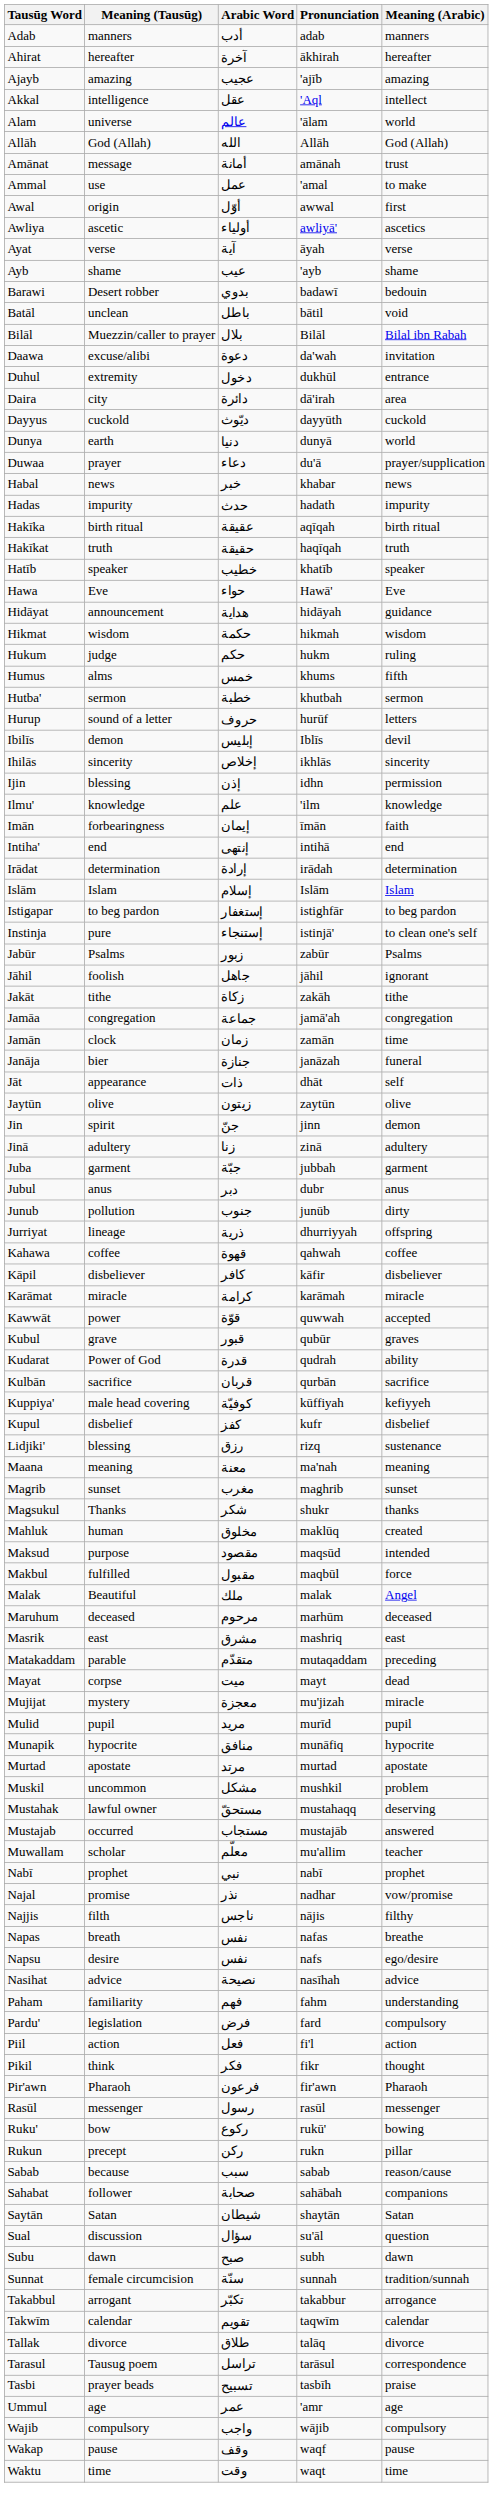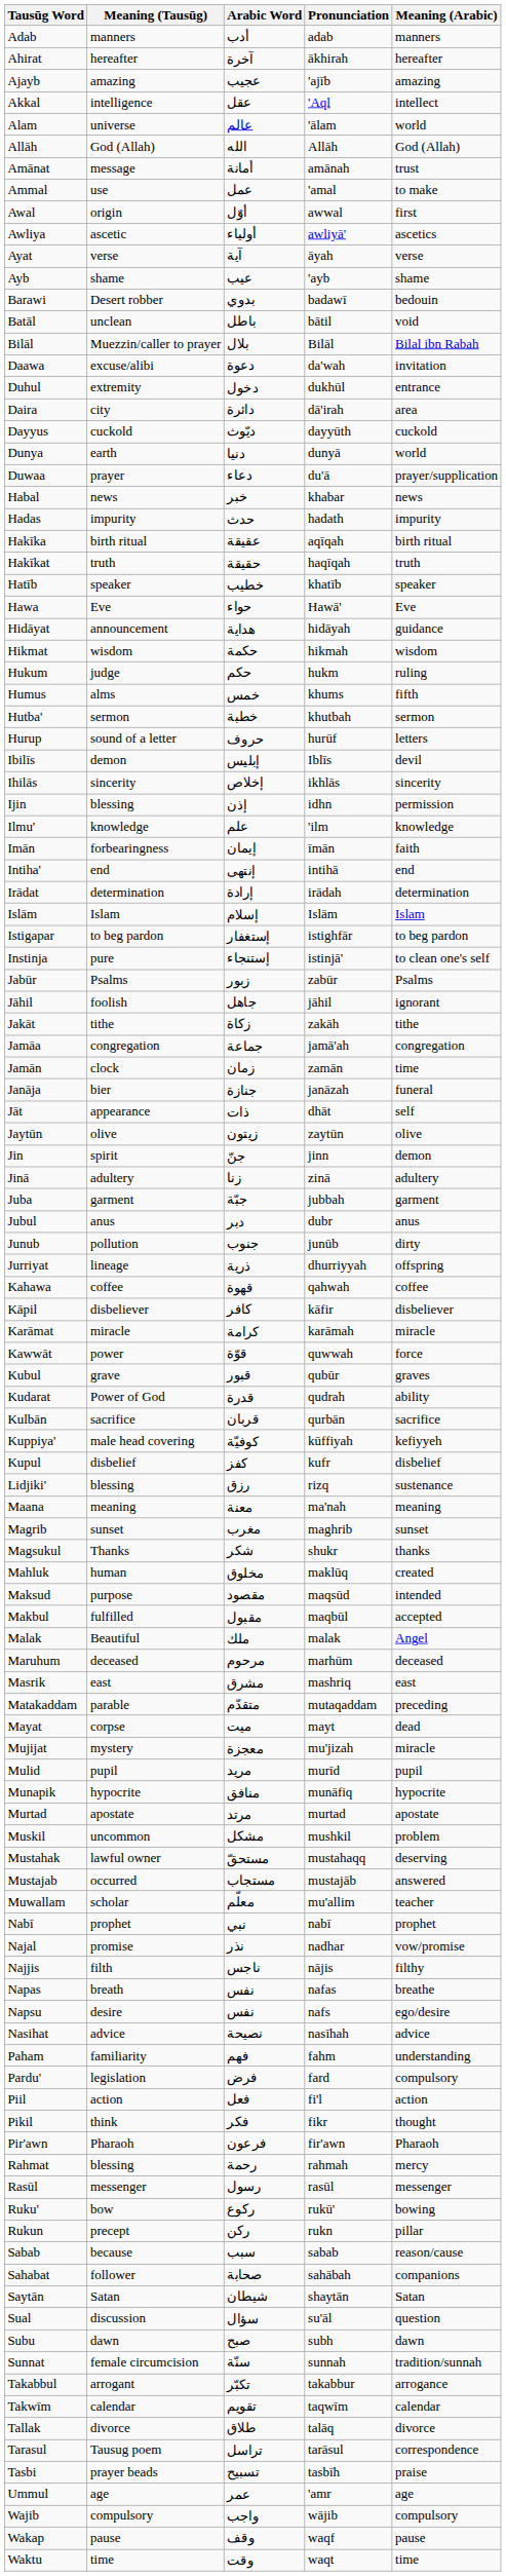Kawwāt | Meaning (Arabic): accepted -> force
Makbul | Meaning (Arabic): force -> accepted
+ row: Rahmat | blessing | رحمة | rahmah | mercy
